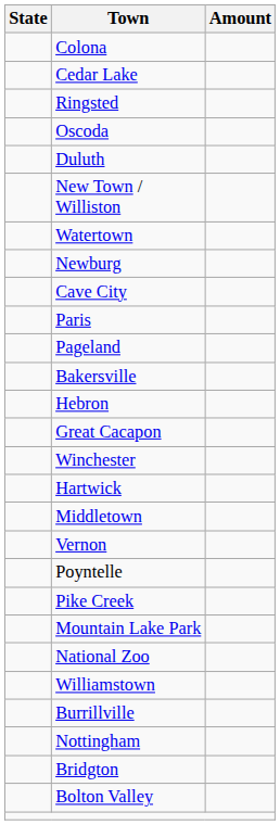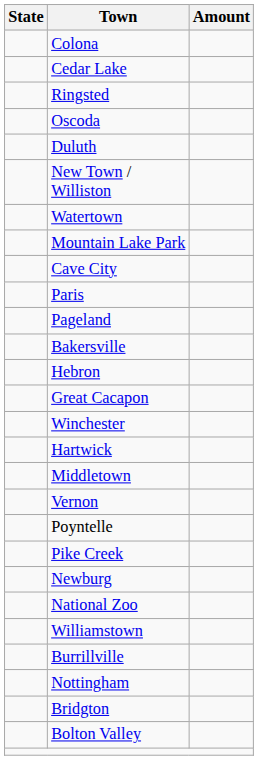rows swapped: Newburg <-> Mountain Lake Park
